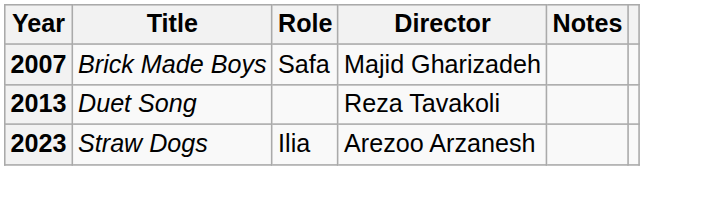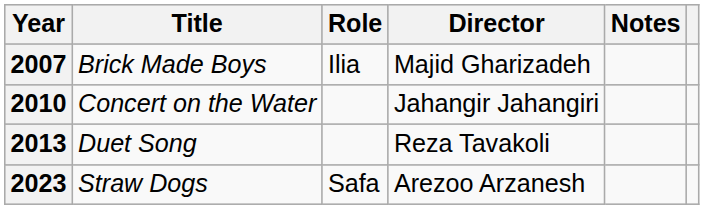2007 | Role: Safa -> Ilia
+ row: 2010 | Concert on the Water | Jahangir Jahangiri
2023 | Role: Ilia -> Safa
